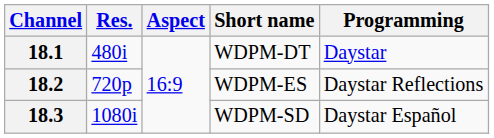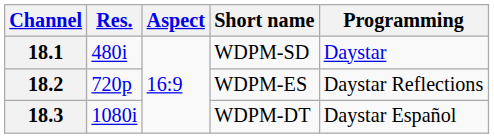18.1 | Short name: WDPM-DT -> WDPM-SD
18.3 | Short name: WDPM-SD -> WDPM-DT
